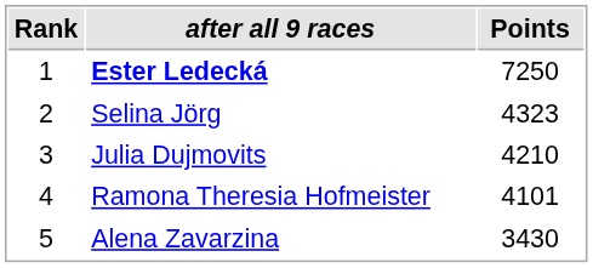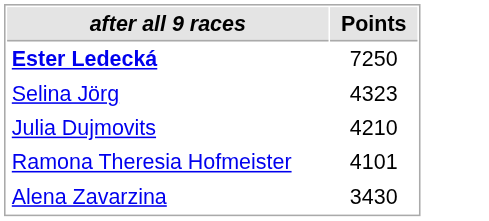- column: Rank | 1 | 2 | 3 | 4 | 5
